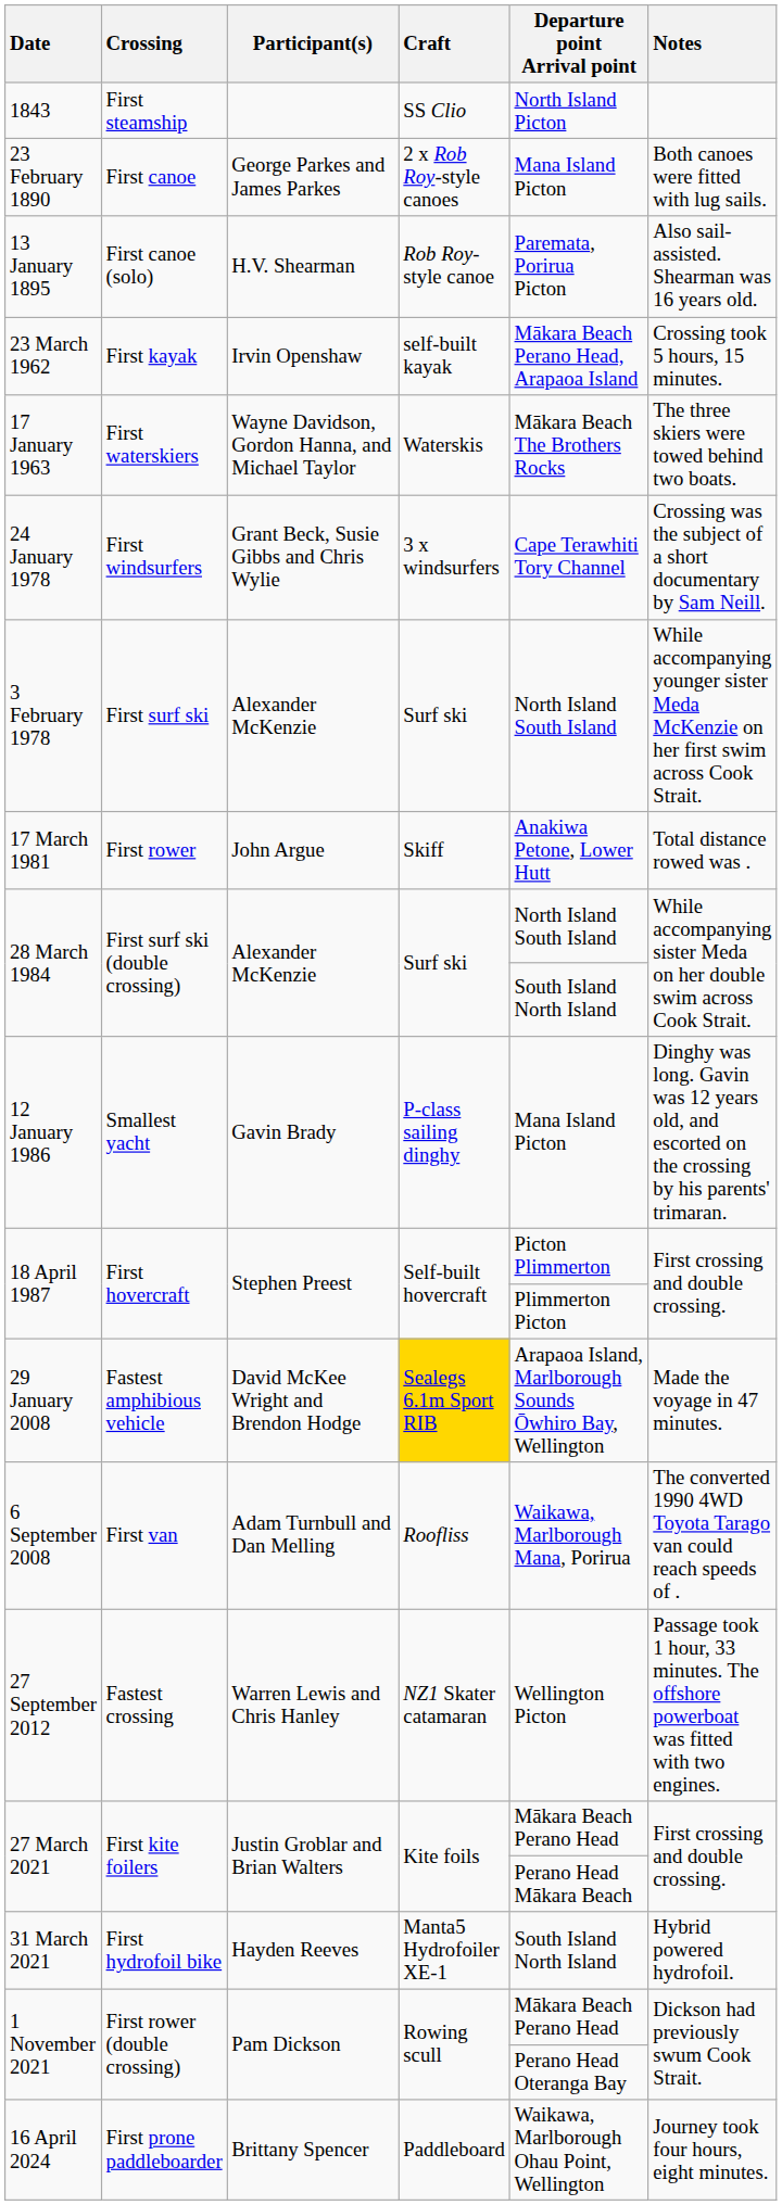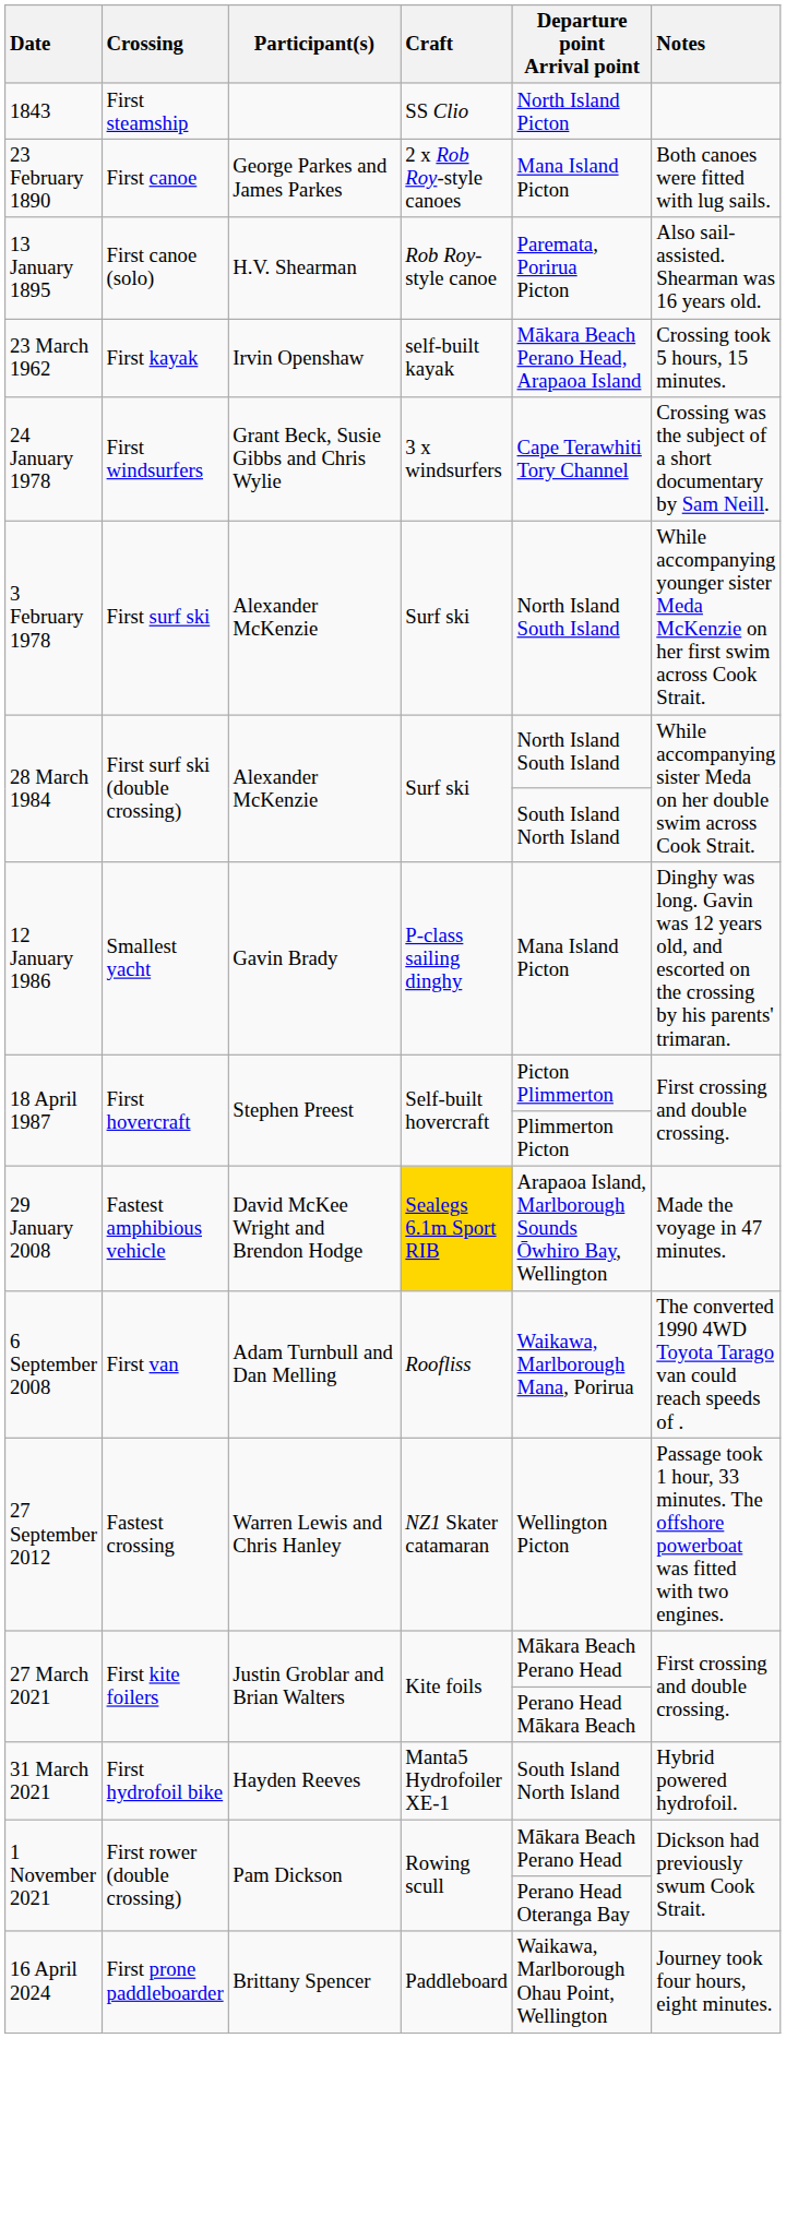- row: 17 January 1963 | First waterskiers | Wayne Davidson, Gordon Hanna, and Michael Taylor | Waterskis | Mākara Beach The Brothers Rocks | The three skiers were towed behind two boats.
- row: 17 March 1981 | First rower | John Argue | Skiff | Anakiwa Petone, Lower Hutt | Total distance rowed was .
